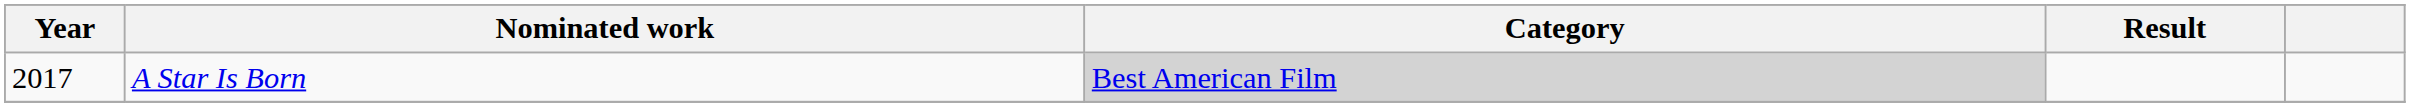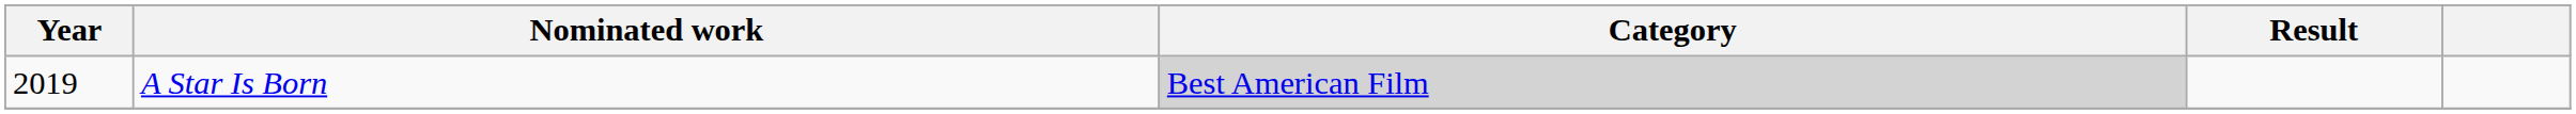A Star Is Born | Year: 2017 -> 2019
